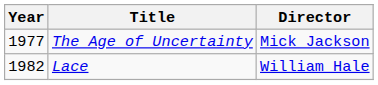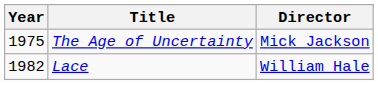The Age of Uncertainty | Year: 1977 -> 1975
